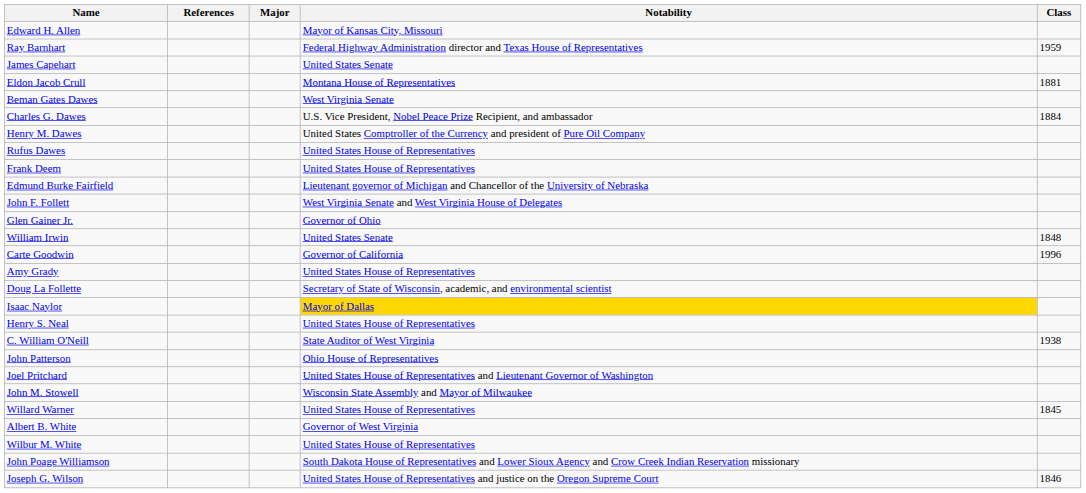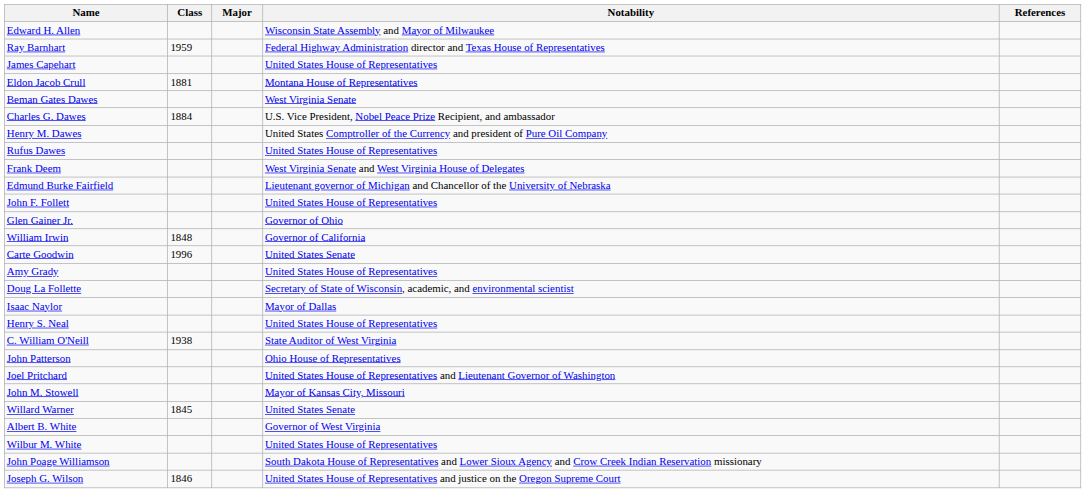columns swapped: Class <-> References
Edward H. Allen | Notability: Mayor of Kansas City, Missouri -> Wisconsin State Assembly and Mayor of Milwaukee
James Capehart | Notability: United States Senate -> United States House of Representatives
Frank Deem | Notability: United States House of Representatives -> West Virginia Senate and West Virginia House of Delegates
John F. Follett | Notability: West Virginia Senate and West Virginia House of Delegates -> United States House of Representatives
William Irwin | Notability: United States Senate -> Governor of California
Carte Goodwin | Notability: Governor of California -> United States Senate
Isaac Naylor | Notability: gold background -> no background
John M. Stowell | Notability: Wisconsin State Assembly and Mayor of Milwaukee -> Mayor of Kansas City, Missouri
Willard Warner | Notability: United States House of Representatives -> United States Senate
